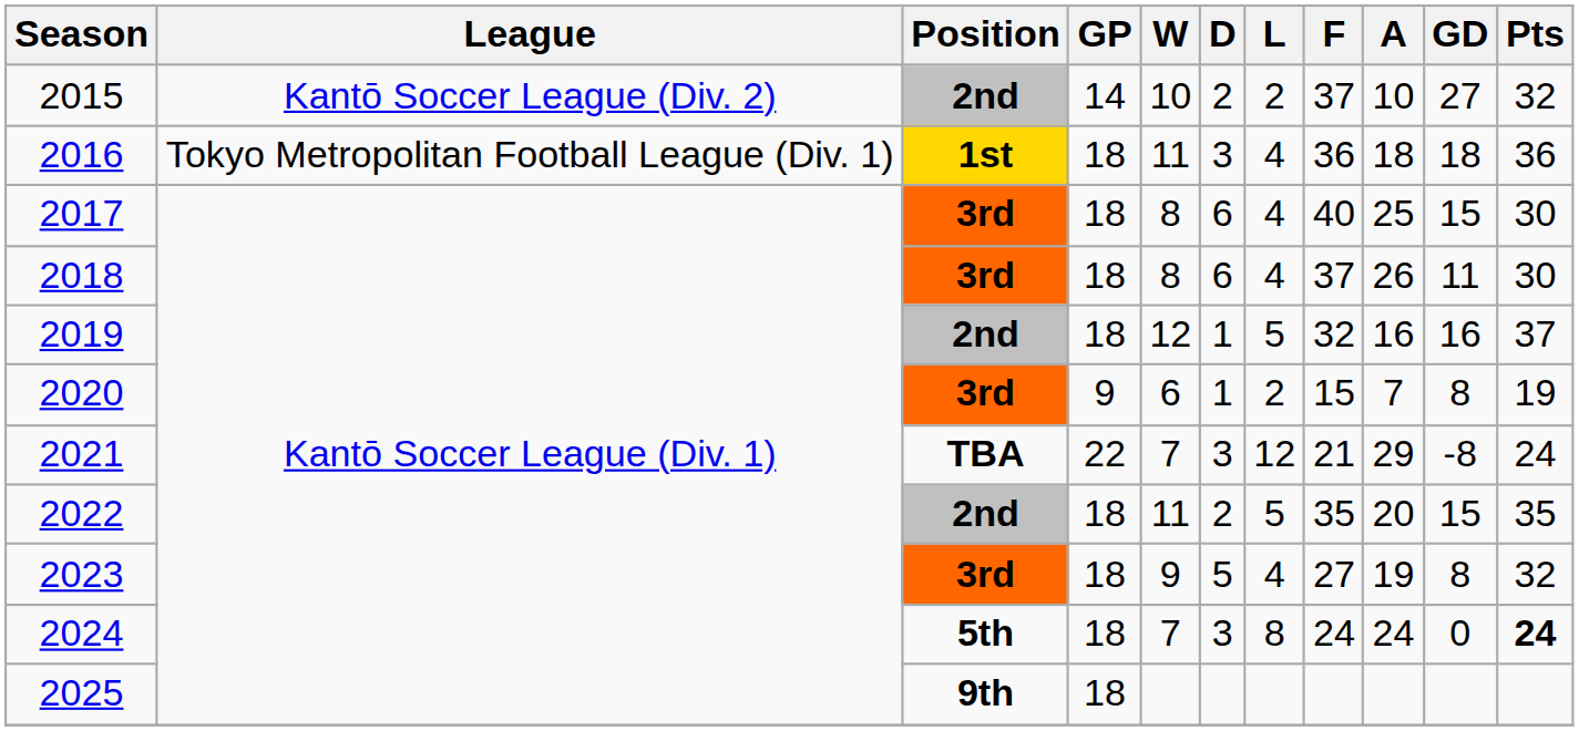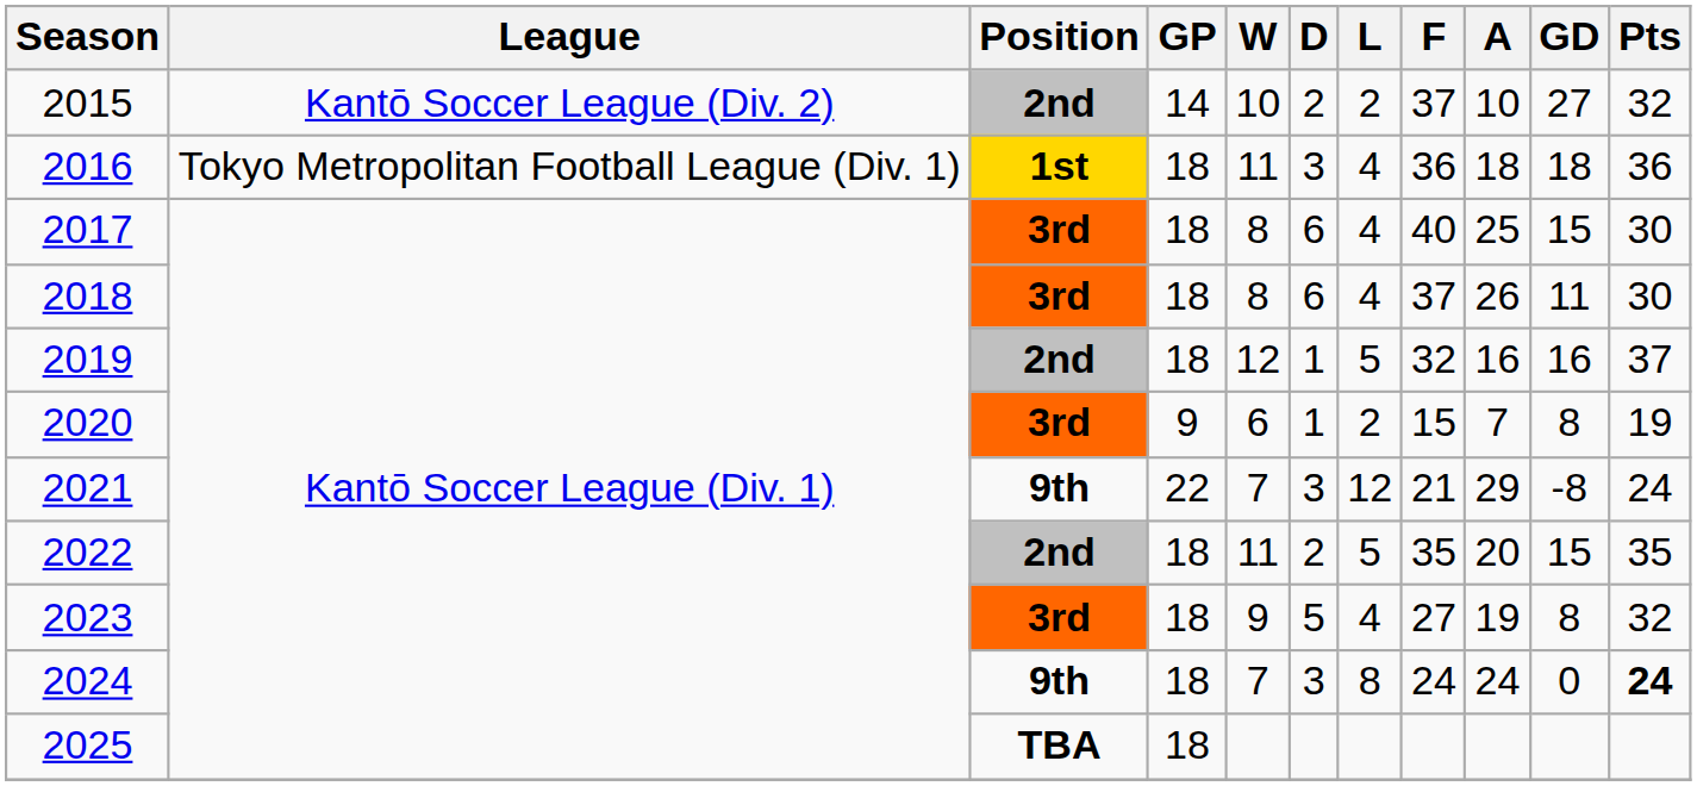2021 | Position: TBA -> 9th
2024 | Position: 5th -> 9th
2025 | Position: 9th -> TBA
